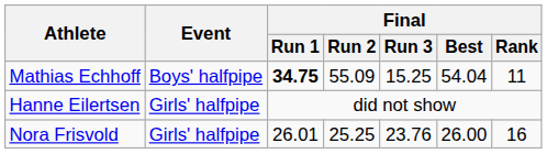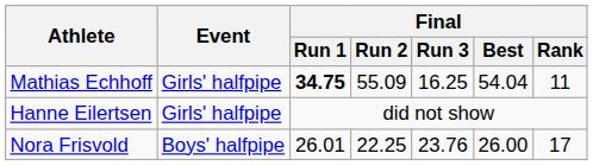Mathias Echhoff | Event: Boys' halfpipe -> Girls' halfpipe
Mathias Echhoff | Final / Run 3: 15.25 -> 16.25
Nora Frisvold | Event: Girls' halfpipe -> Boys' halfpipe
Nora Frisvold | Final / Run 2: 25.25 -> 22.25
Nora Frisvold | Final / Rank: 16 -> 17
